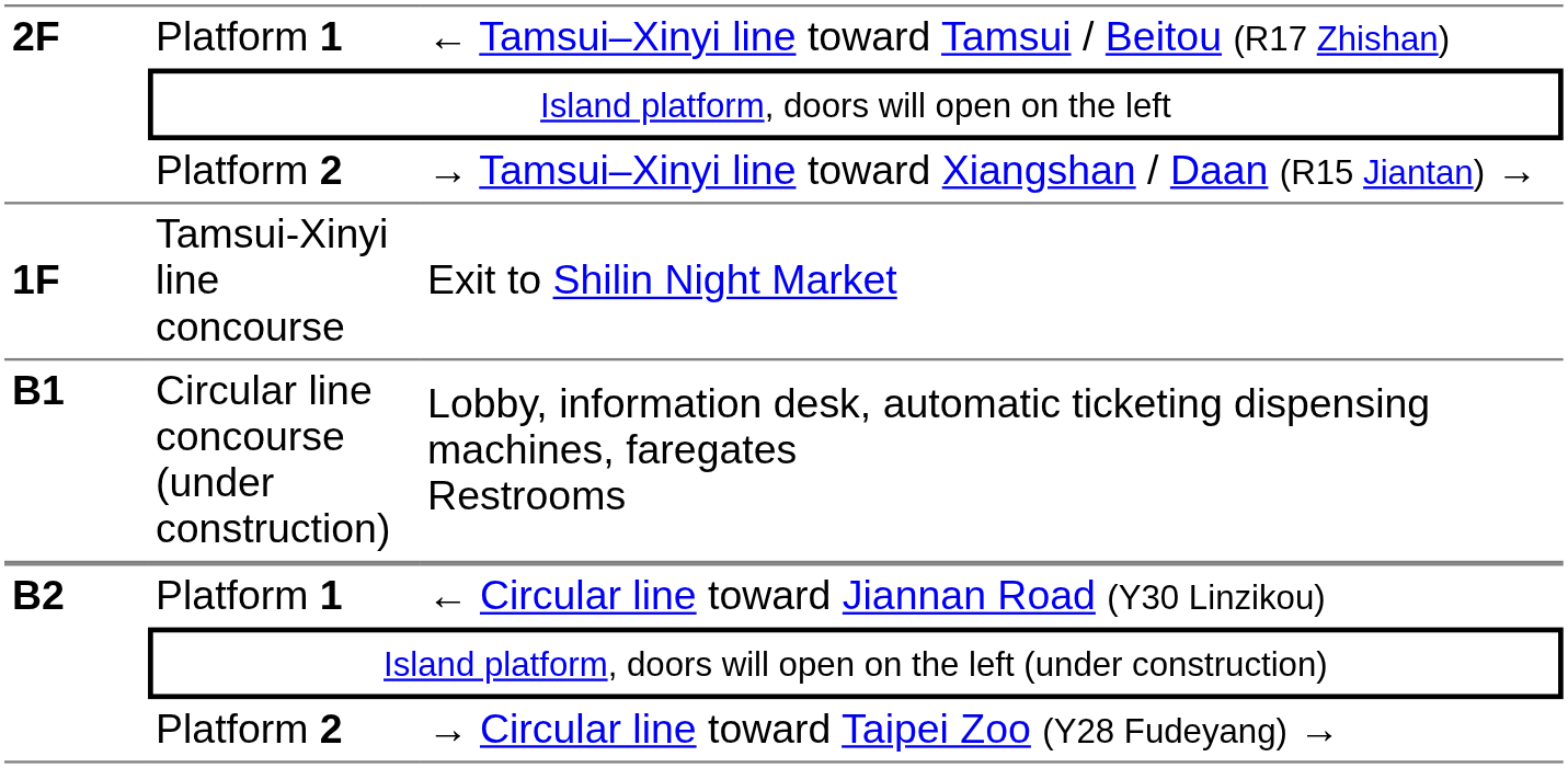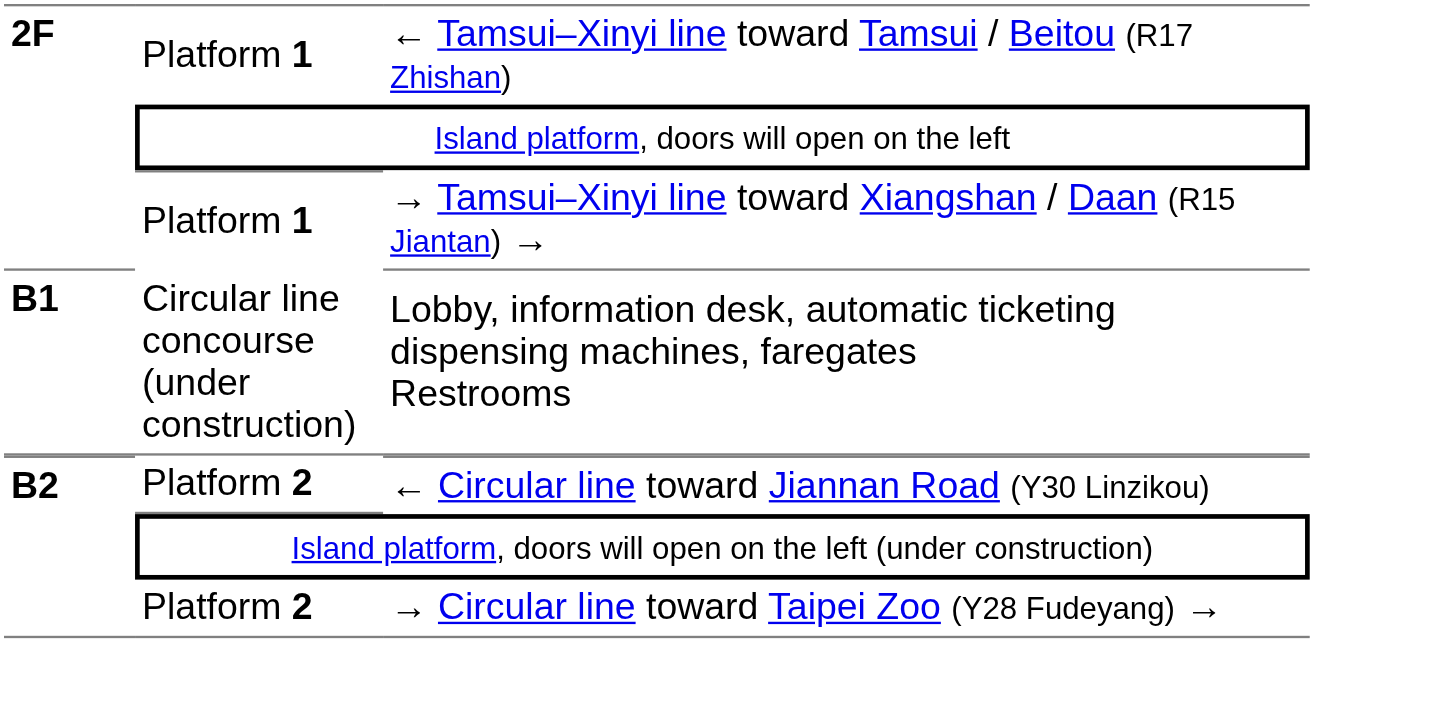→ Tamsui–Xinyi line toward Xiangshan / Daan (R15 Jiantan) → | column 2: Platform 2 -> Platform 1
- row: 1F | Tamsui-Xinyi line concourse | Exit to Shilin Night Market
← Circular line toward Jiannan Road (Y30 Linzikou) | column 2: Platform 1 -> Platform 2
